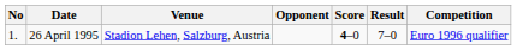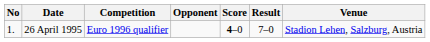columns swapped: Venue <-> Competition
